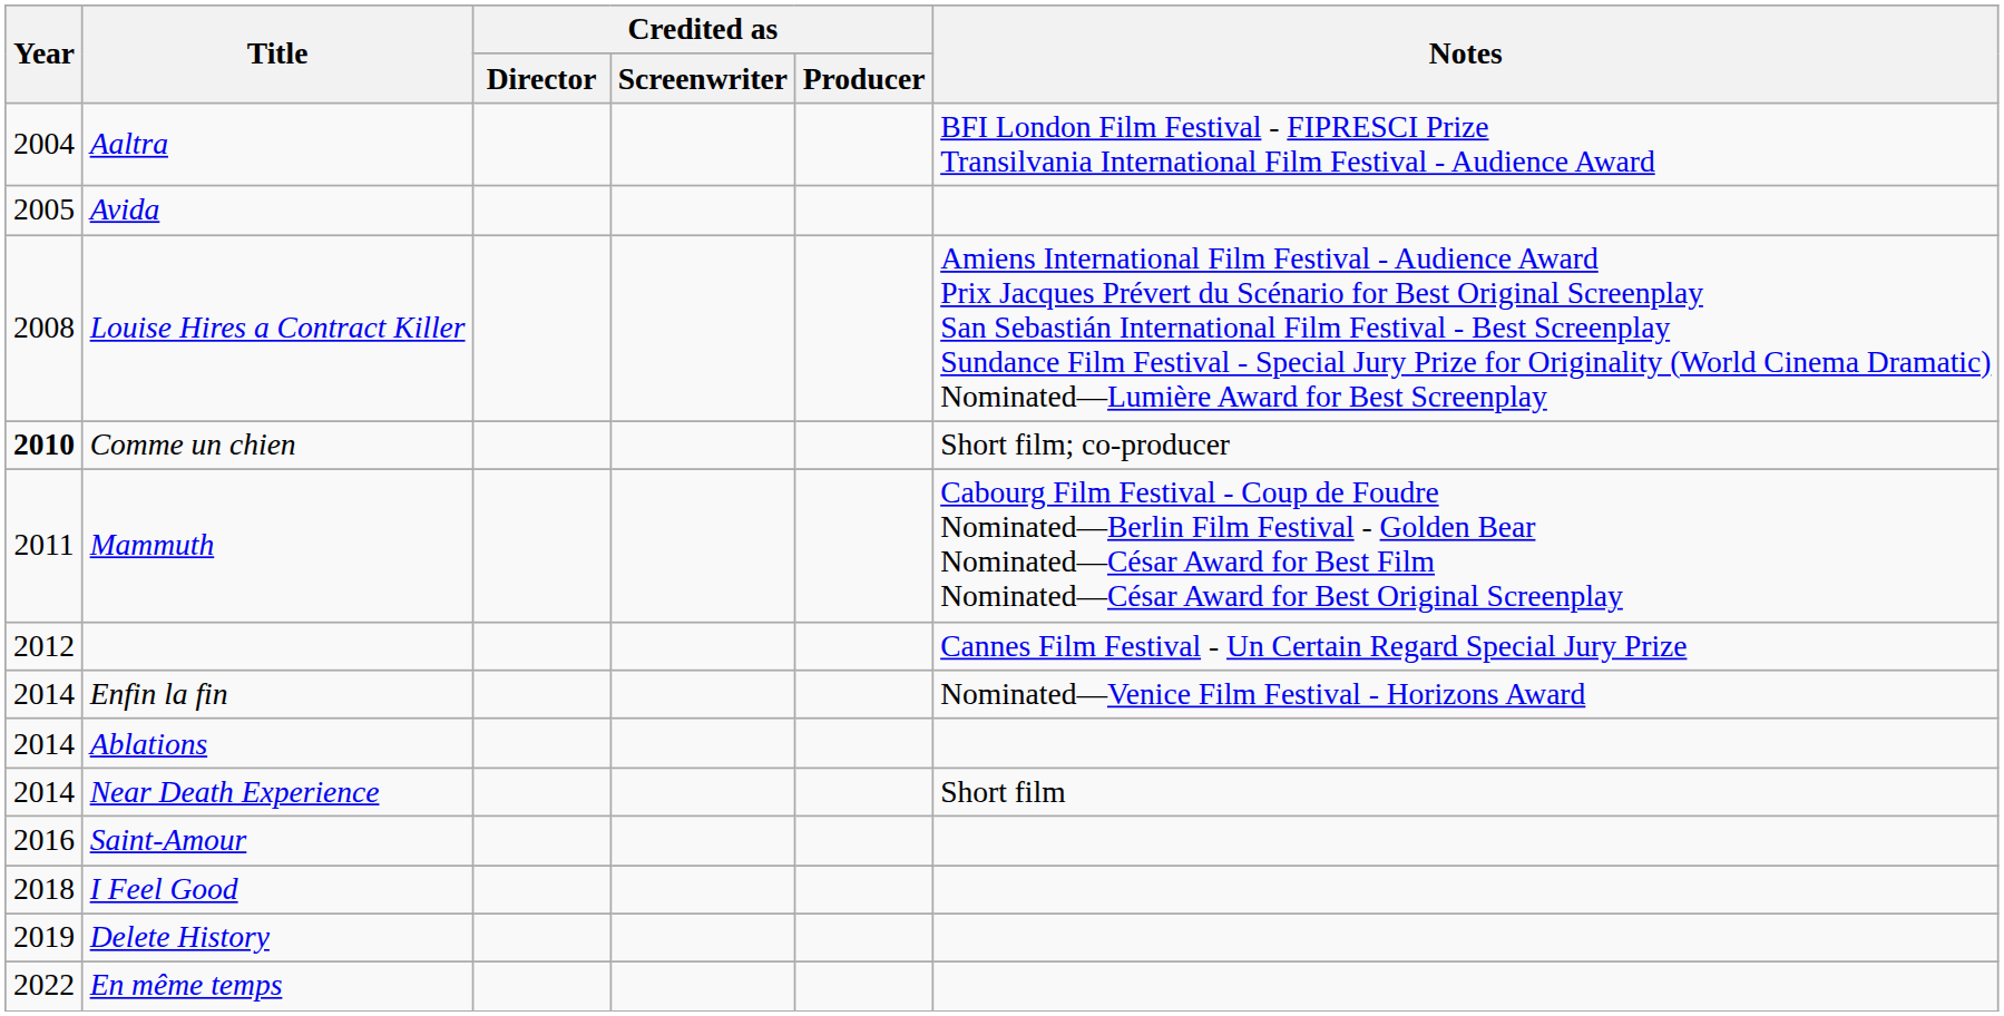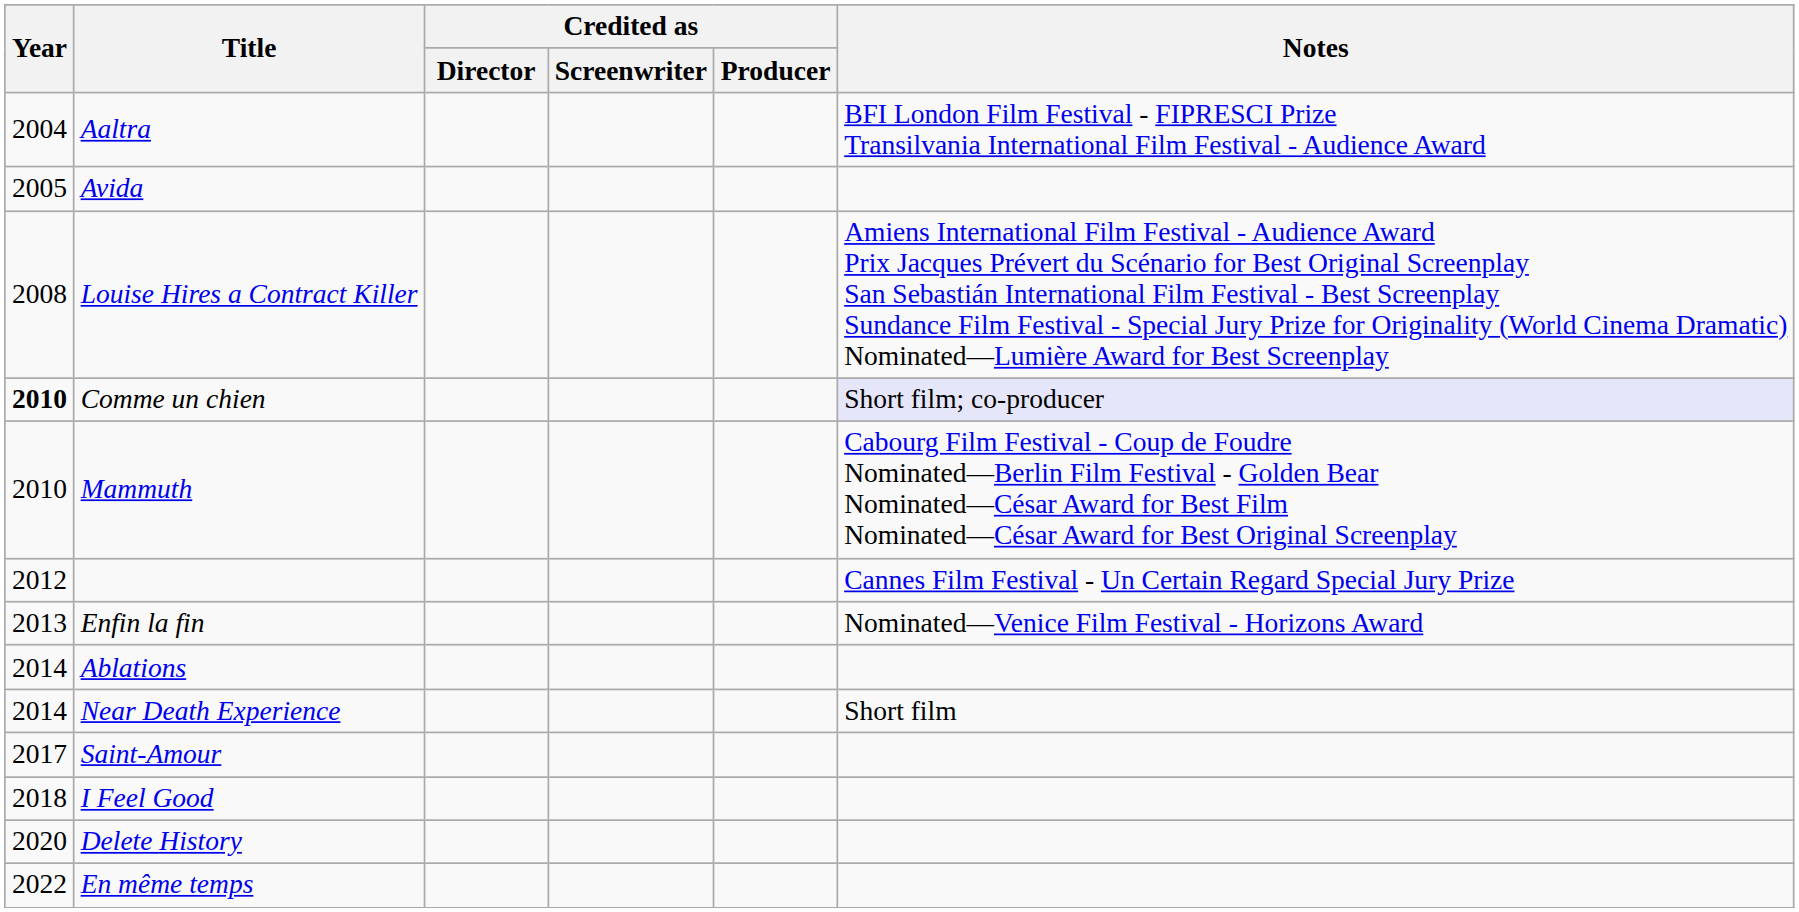Comme un chien | Notes: no background -> lavender background
Mammuth | Year: 2011 -> 2010
Enfin la fin | Year: 2014 -> 2013
Saint-Amour | Year: 2016 -> 2017
Delete History | Year: 2019 -> 2020
